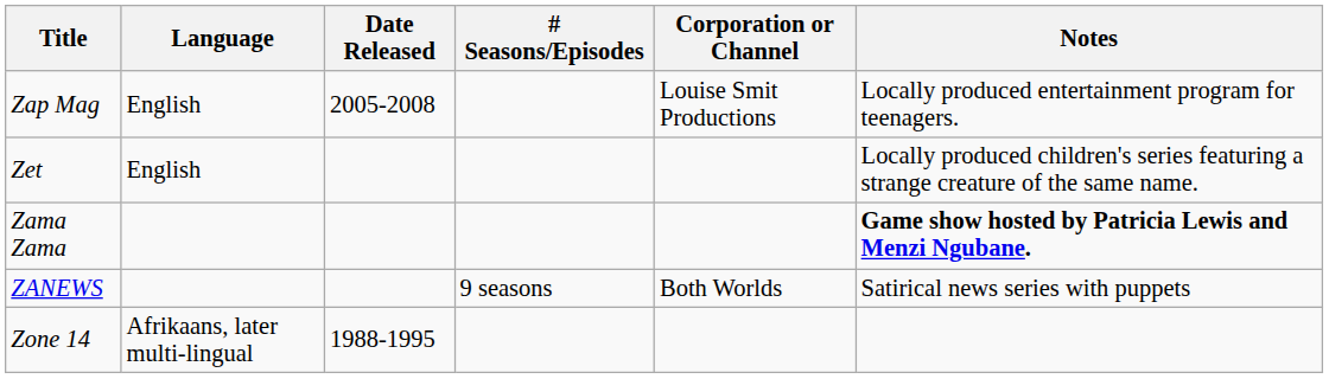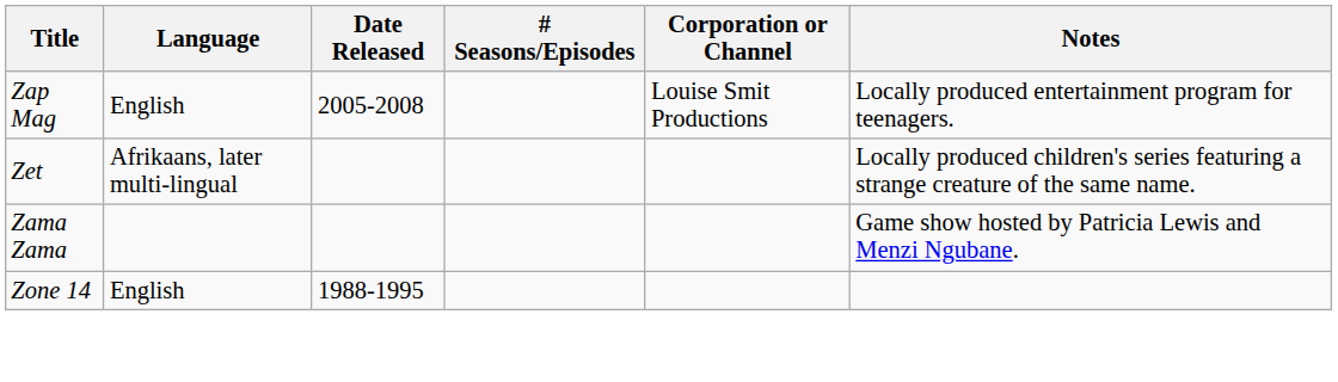Zet | Language: English -> Afrikaans, later multi-lingual
Zama Zama | Notes: bold -> normal
- row: ZANEWS | 9 seasons | Both Worlds | Satirical news series with puppets
Zone 14 | Language: Afrikaans, later multi-lingual -> English
